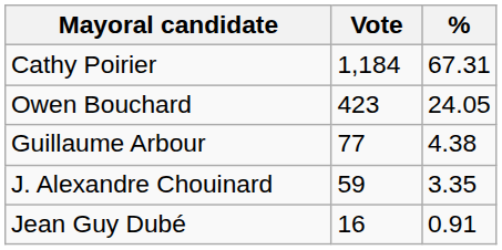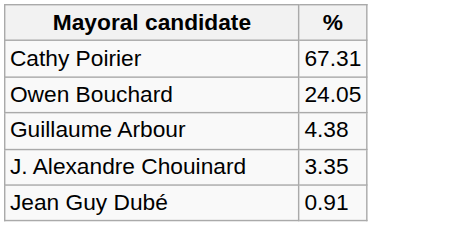- column: Vote | 1,184 | 423 | 77 | 59 | 16
